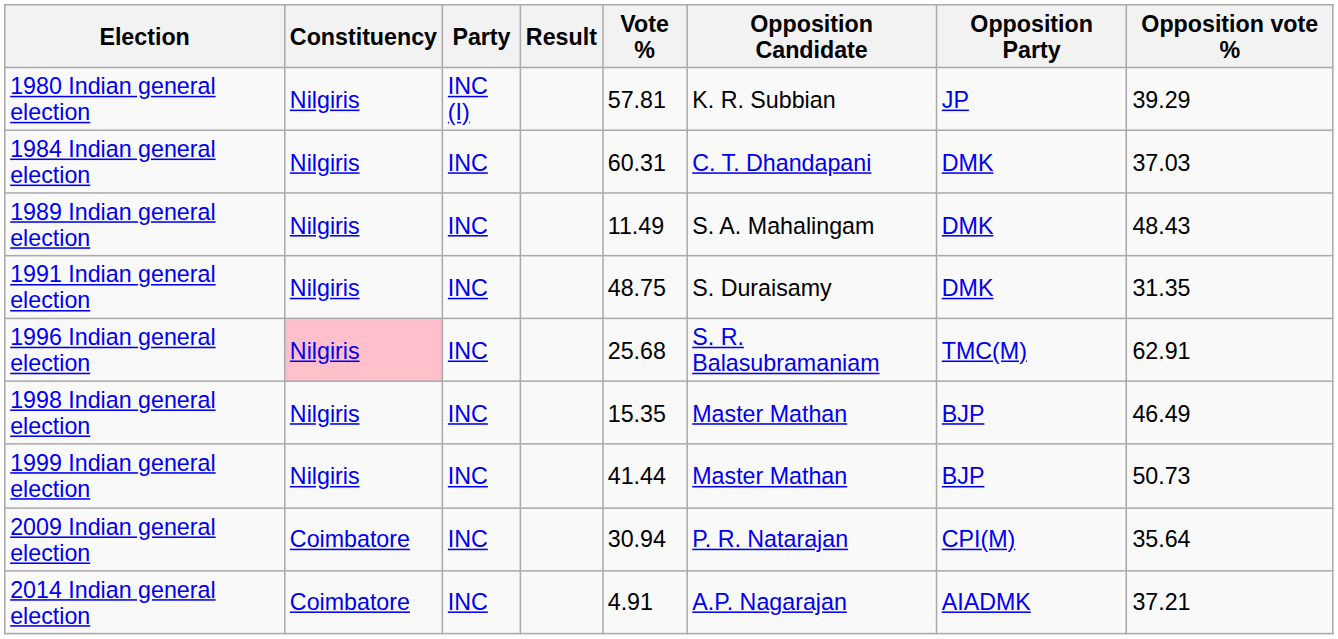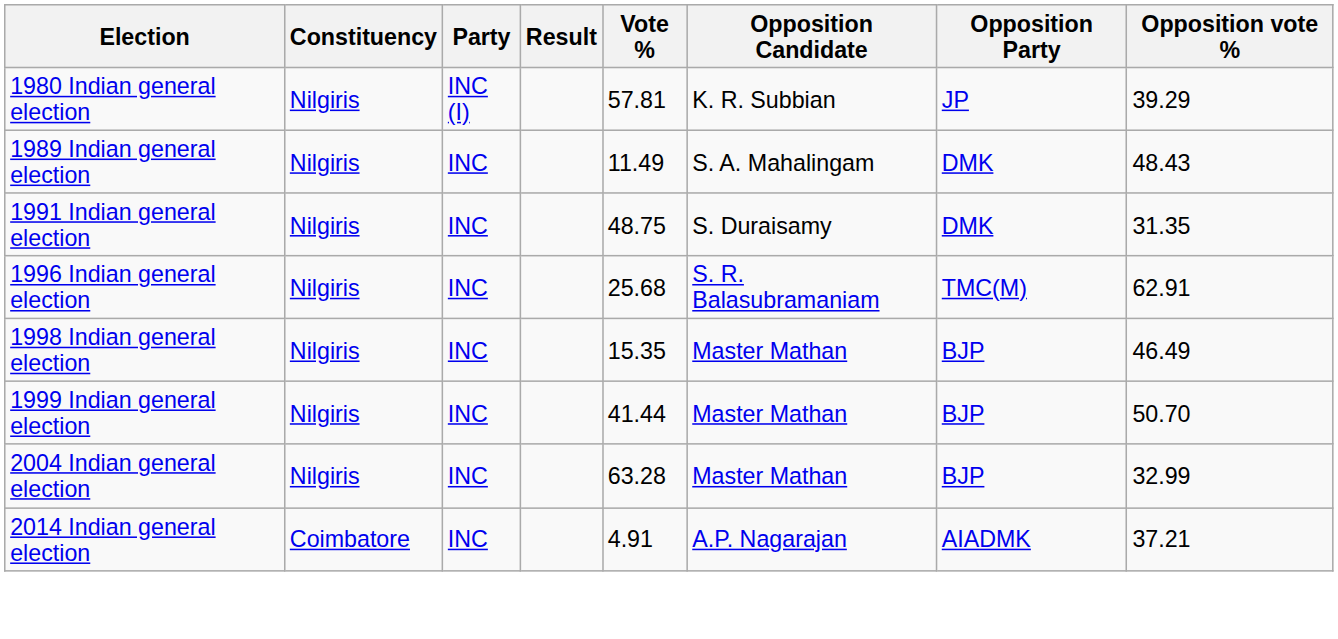- row: 1984 Indian general election | Nilgiris | INC | 60.31 | C. T. Dhandapani | DMK | 37.03
1996 Indian general election | Constituency: pink background -> no background
1999 Indian general election | Opposition vote %: 50.73 -> 50.70
+ row: 2004 Indian general election | Nilgiris | INC | 63.28 | Master Mathan | BJP | 32.99
- row: 2009 Indian general election | Coimbatore | INC | 30.94 | P. R. Natarajan | CPI(M) | 35.64
